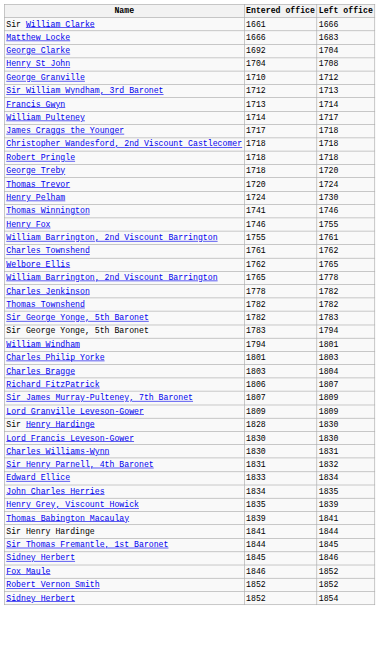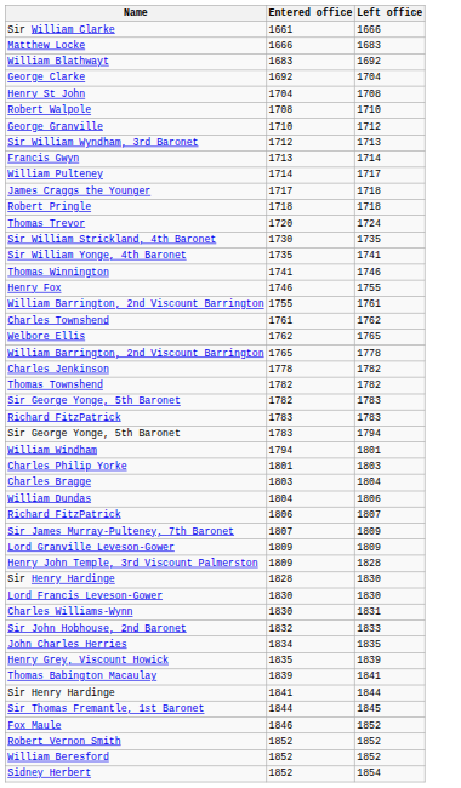+ row: William Blathwayt | 1683 | 1692
+ row: Robert Walpole | 1708 | 1710
- row: Christopher Wandesford, 2nd Viscount Castlecomer | 1718 | 1718
- row: George Treby | 1718 | 1720
- row: Henry Pelham | 1724 | 1730
+ row: Sir William Strickland, 4th Baronet | 1730 | 1735
+ row: Sir William Yonge, 4th Baronet | 1735 | 1741
+ row: Richard FitzPatrick | 1783 | 1783
+ row: William Dundas | 1804 | 1806
+ row: Henry John Temple, 3rd Viscount Palmerston | 1809 | 1828
- row: Sir Henry Parnell, 4th Baronet | 1831 | 1832
+ row: Sir John Hobhouse, 2nd Baronet | 1832 | 1833
- row: Edward Ellice | 1833 | 1834
- row: Sidney Herbert | 1845 | 1846
+ row: William Beresford | 1852 | 1852
